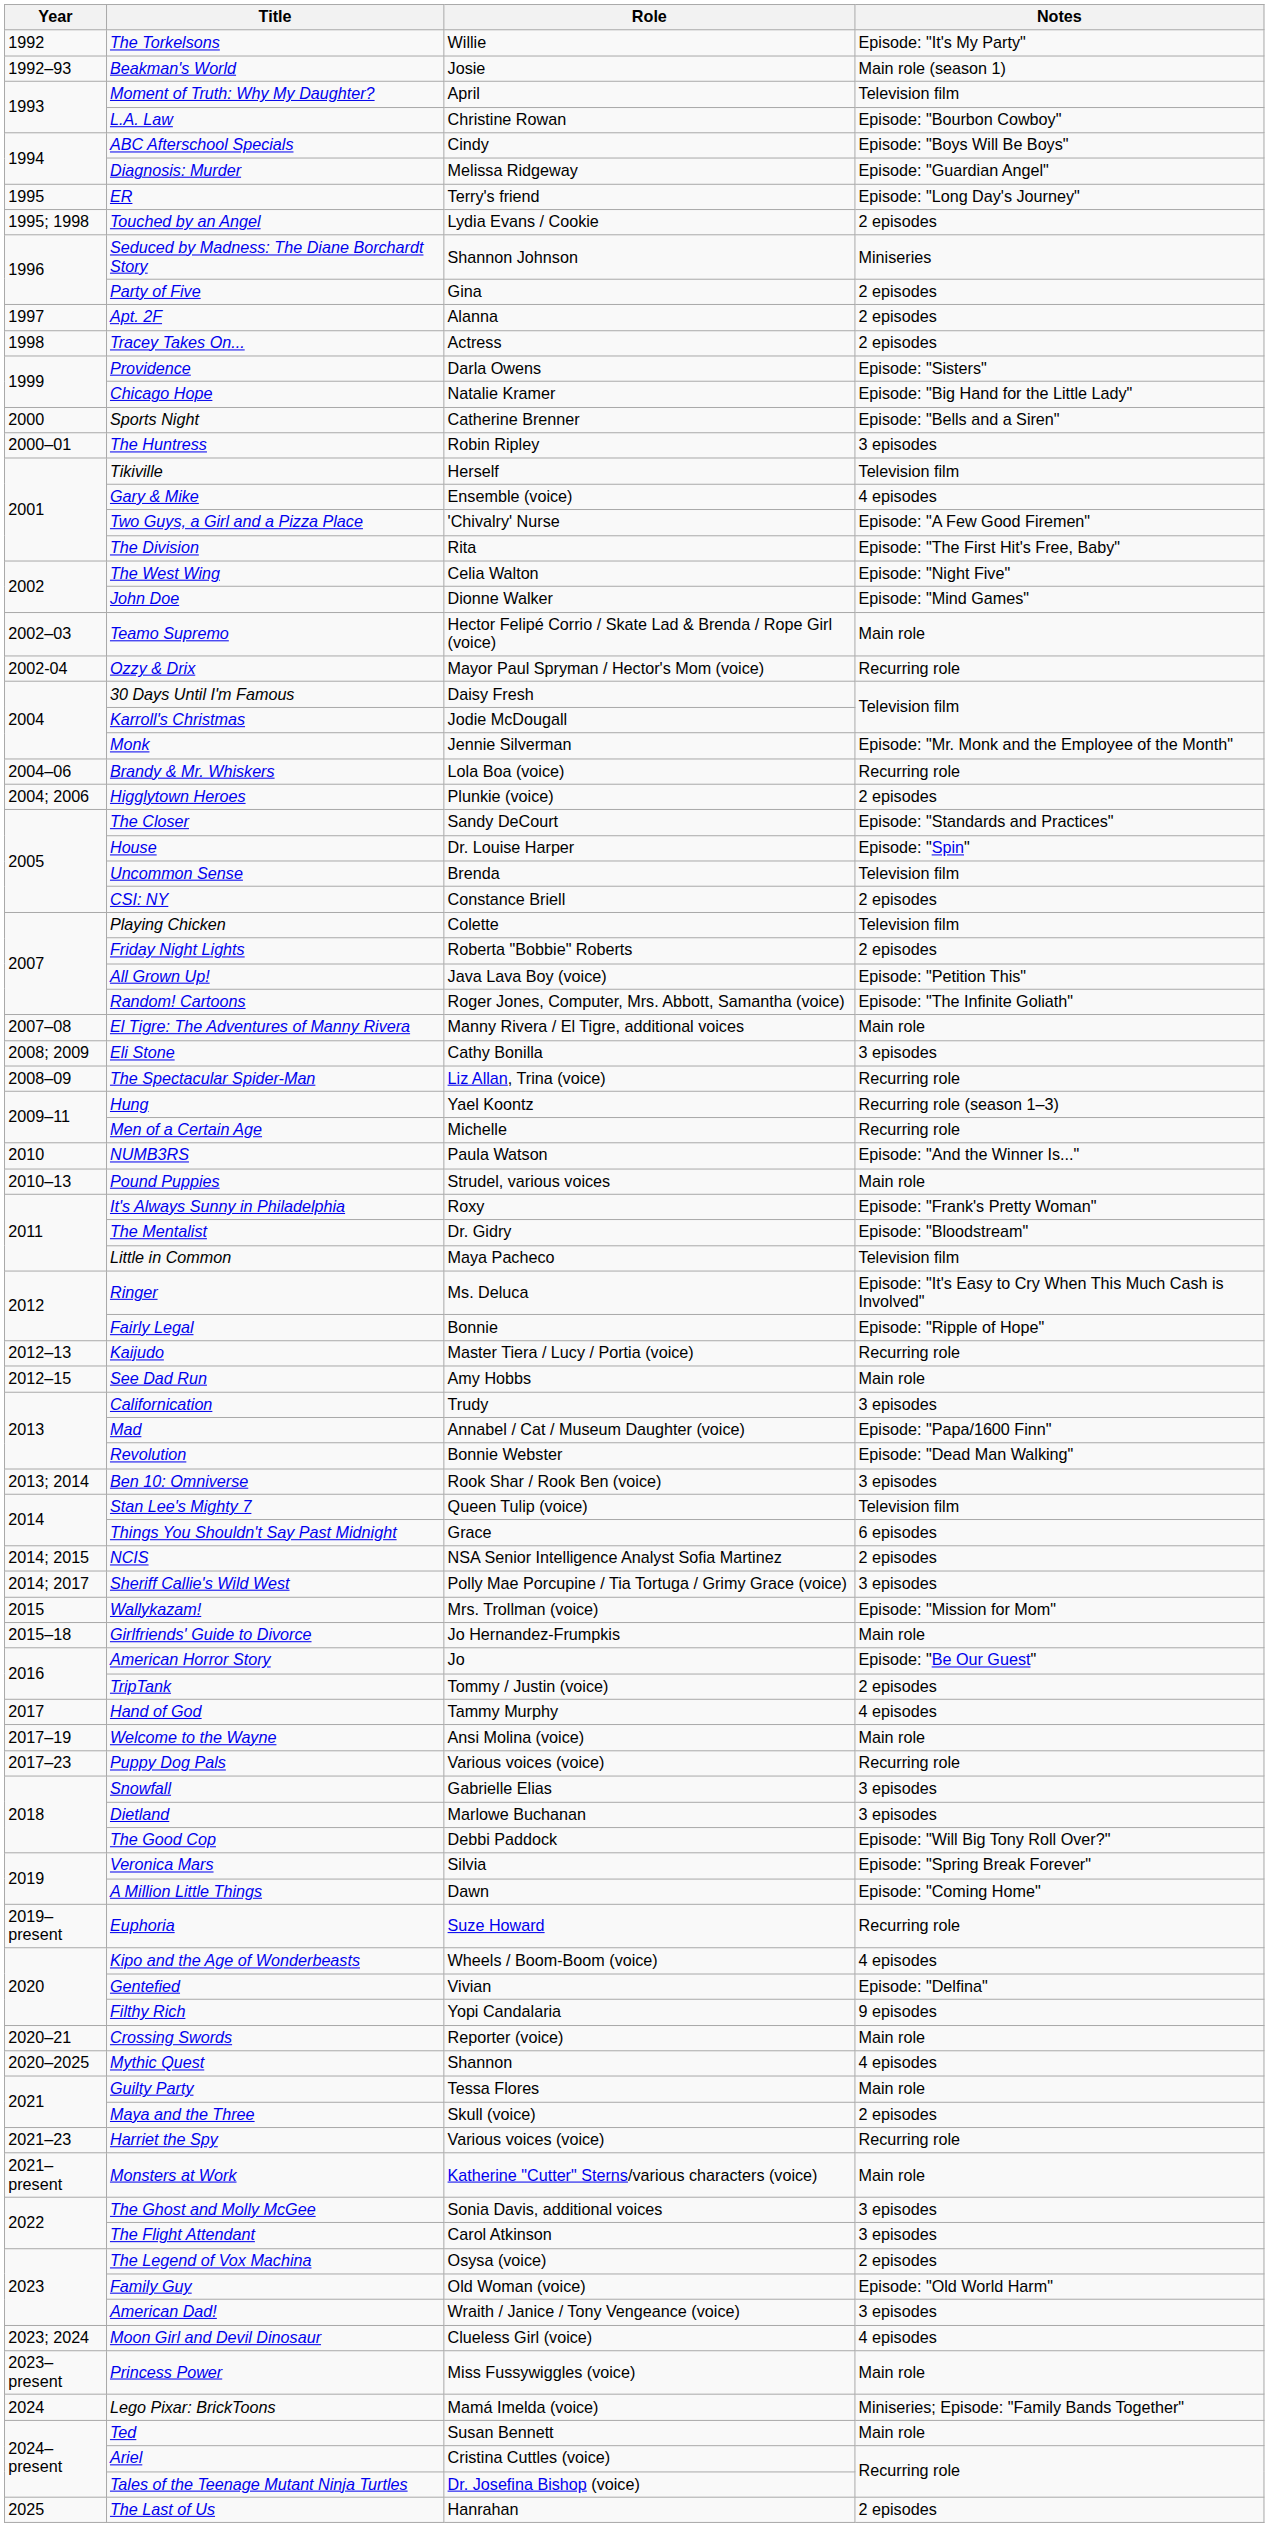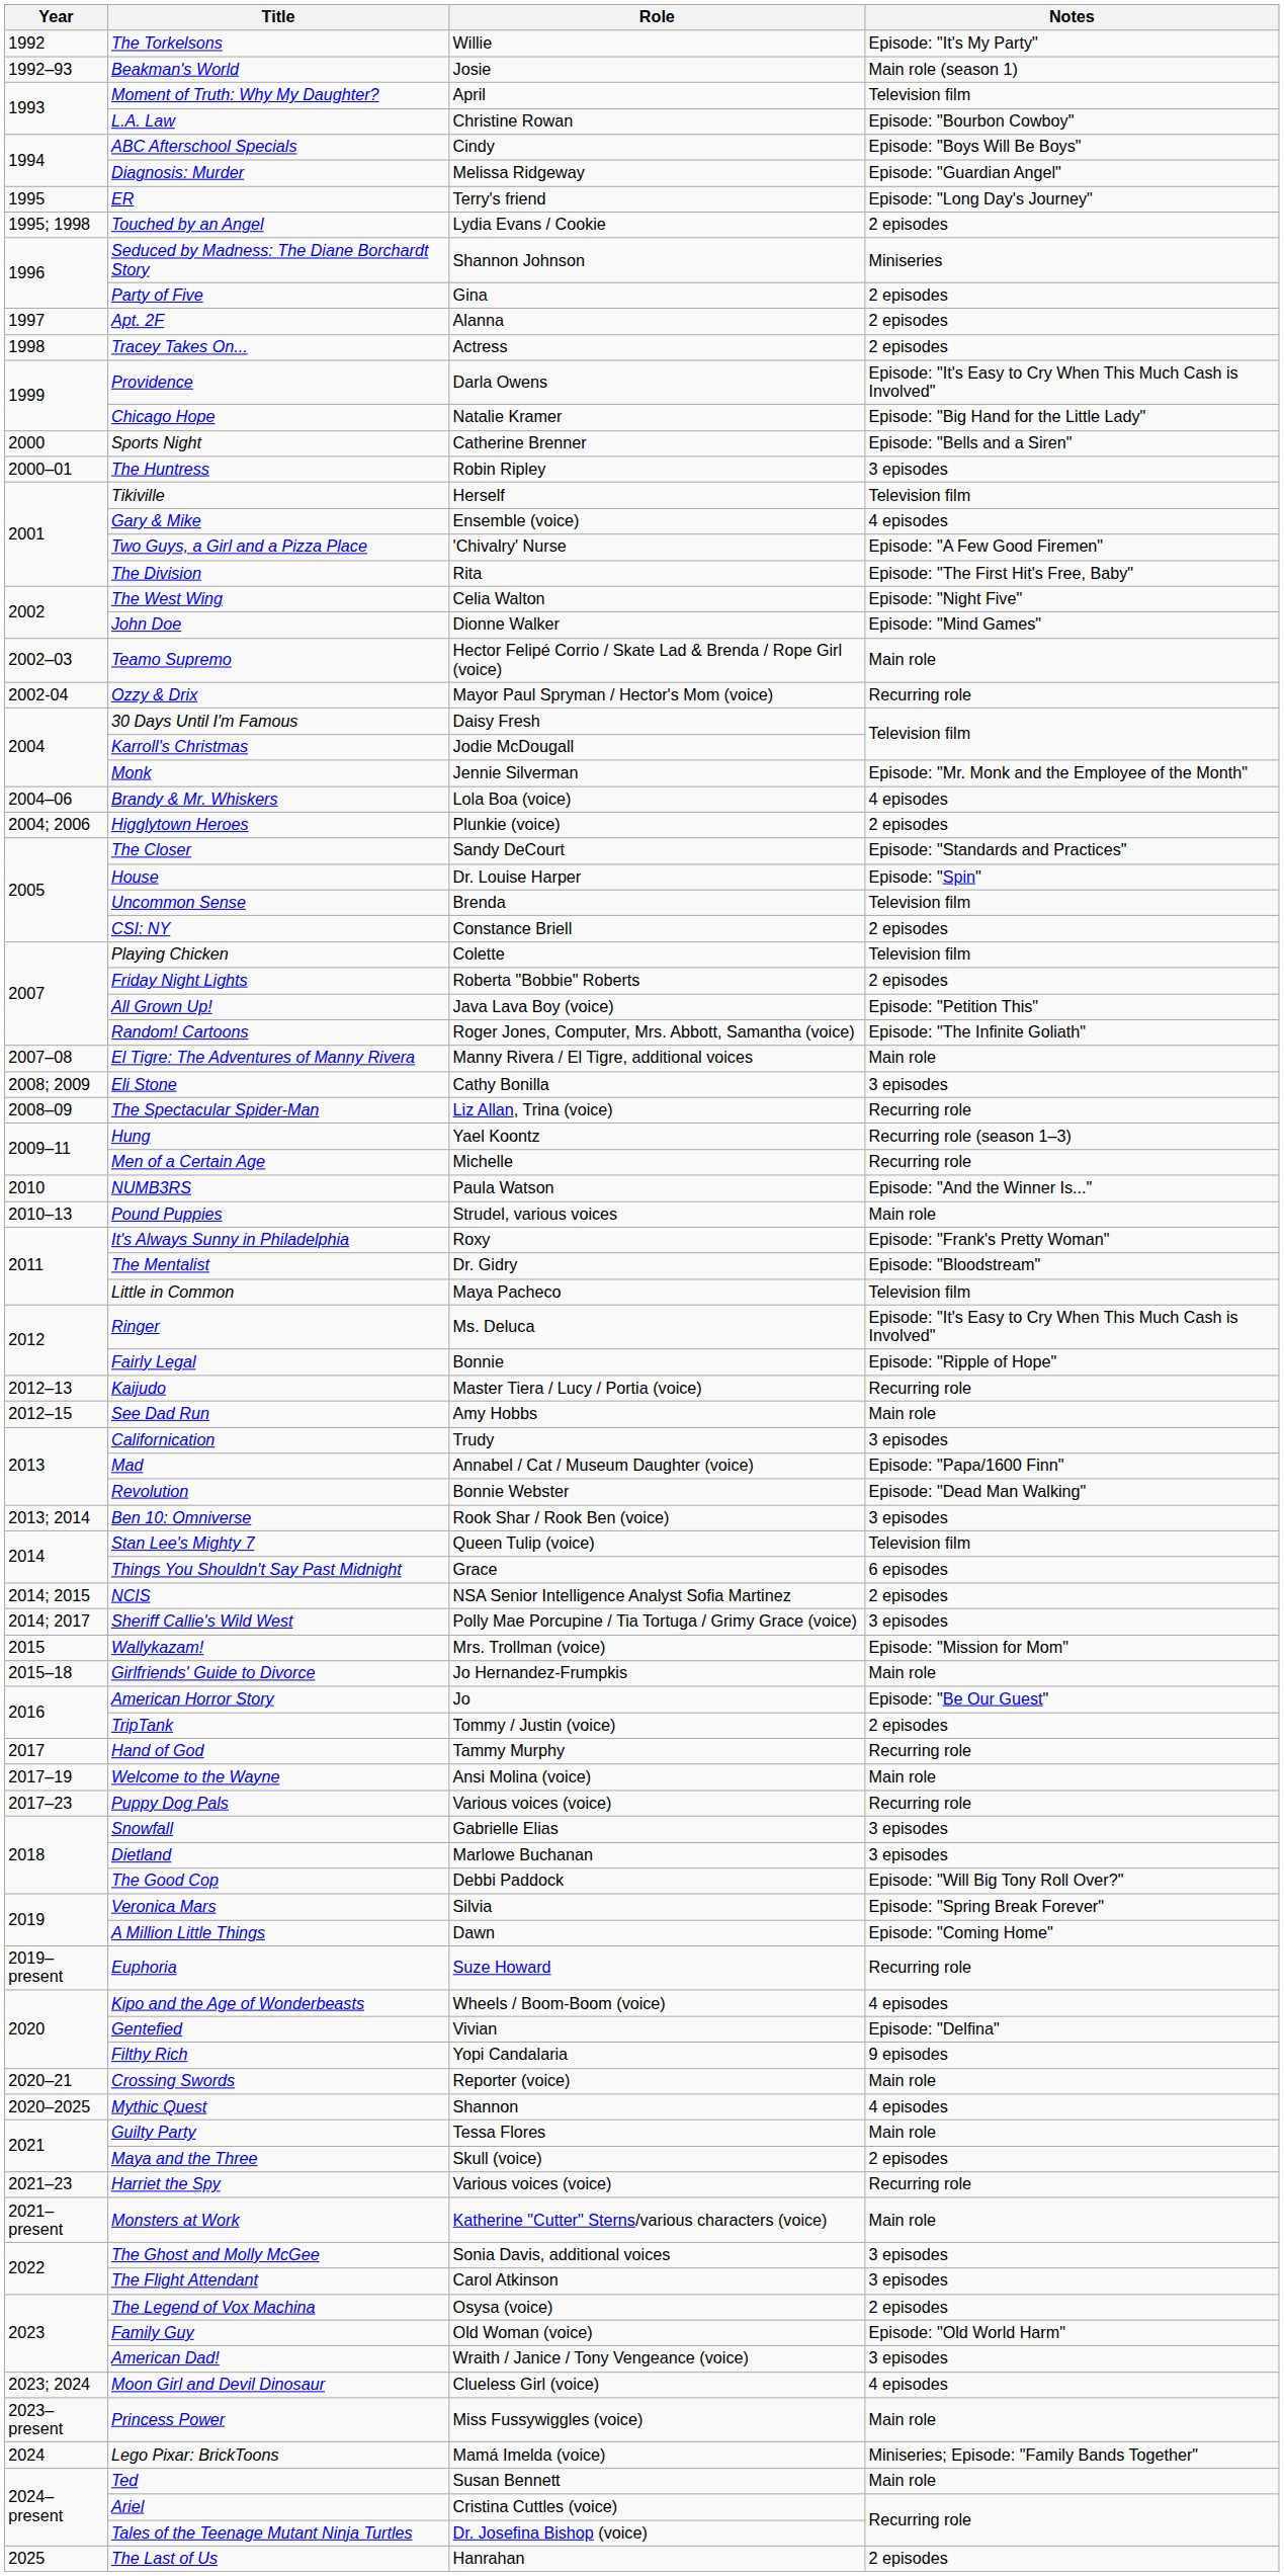Providence | Notes: Episode: "Sisters" -> Episode: "It's Easy to Cry When This Much Cash is Involved"
Brandy & Mr. Whiskers | Notes: Recurring role -> 4 episodes
Hand of God | Notes: 4 episodes -> Recurring role
